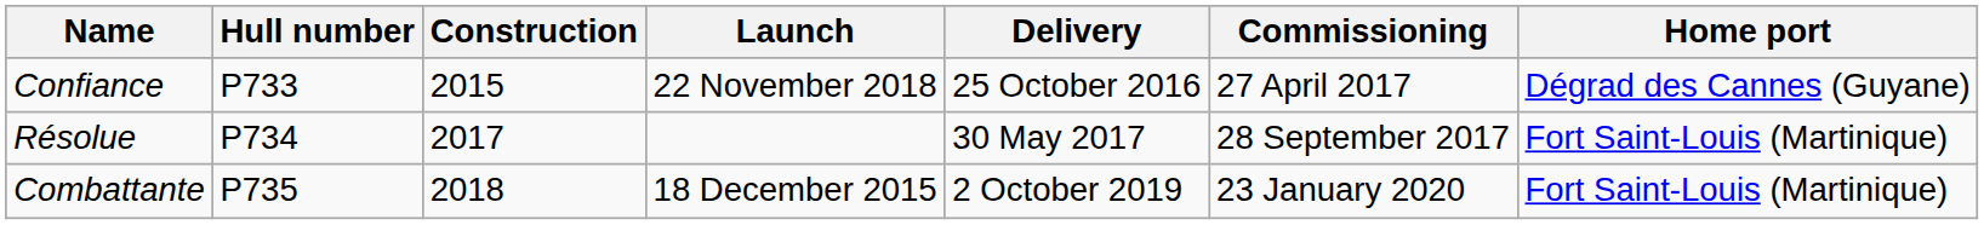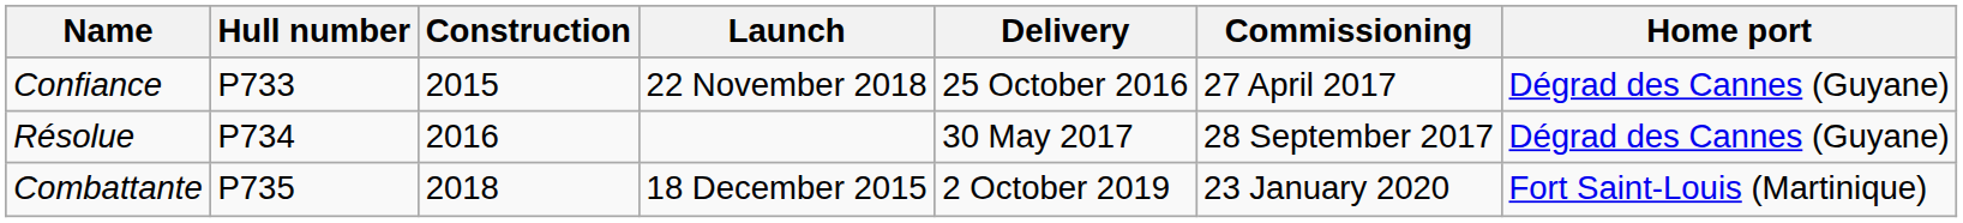Résolue | Construction: 2017 -> 2016
Résolue | Home port: Fort Saint-Louis (Martinique) -> Dégrad des Cannes (Guyane)
